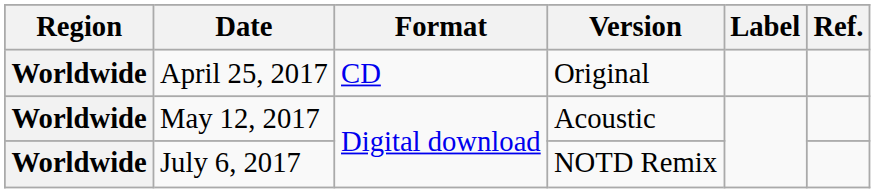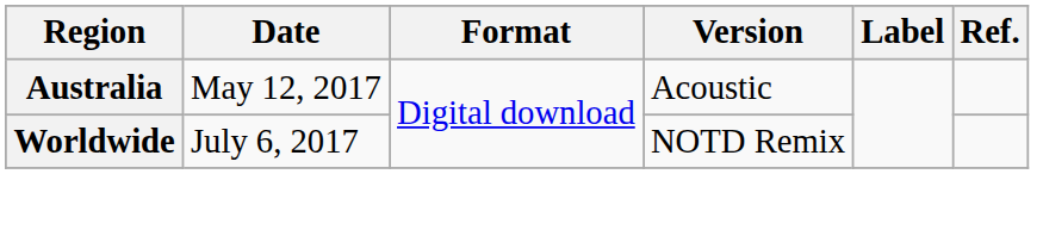- row: Worldwide | April 25, 2017 | CD | Original
May 12, 2017 | Region: Worldwide -> Australia
